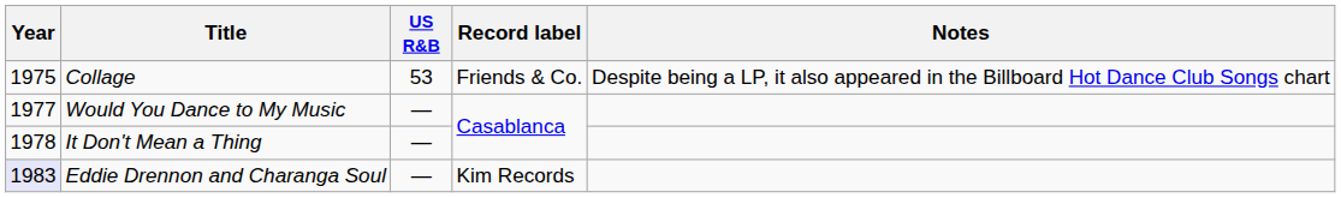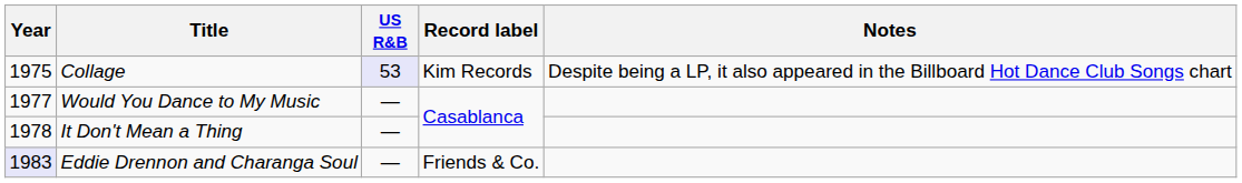Collage | US R&B: no background -> lavender background
Collage | Record label: Friends & Co. -> Kim Records
Eddie Drennon and Charanga Soul | Record label: Kim Records -> Friends & Co.
